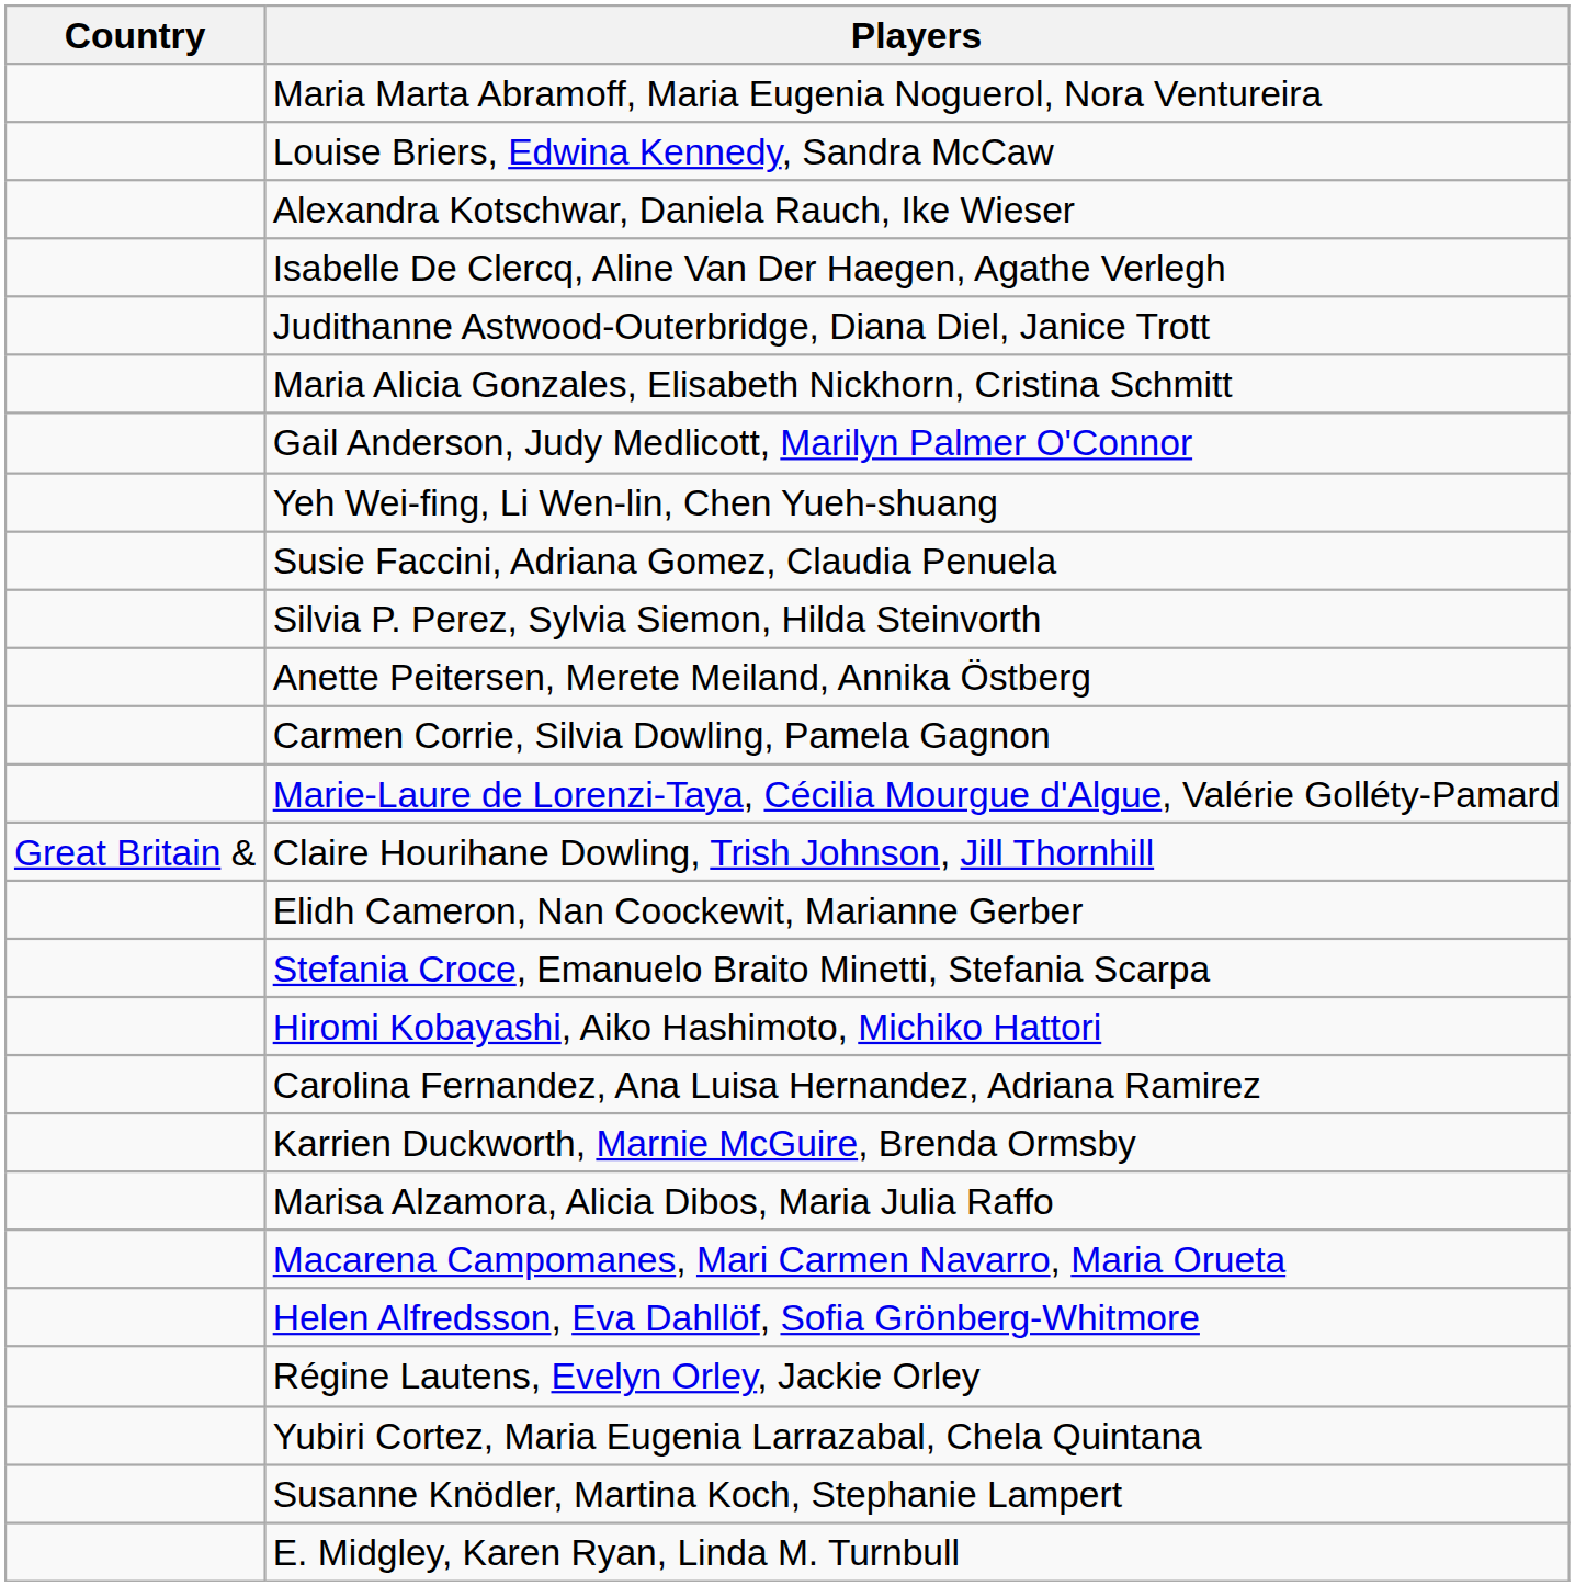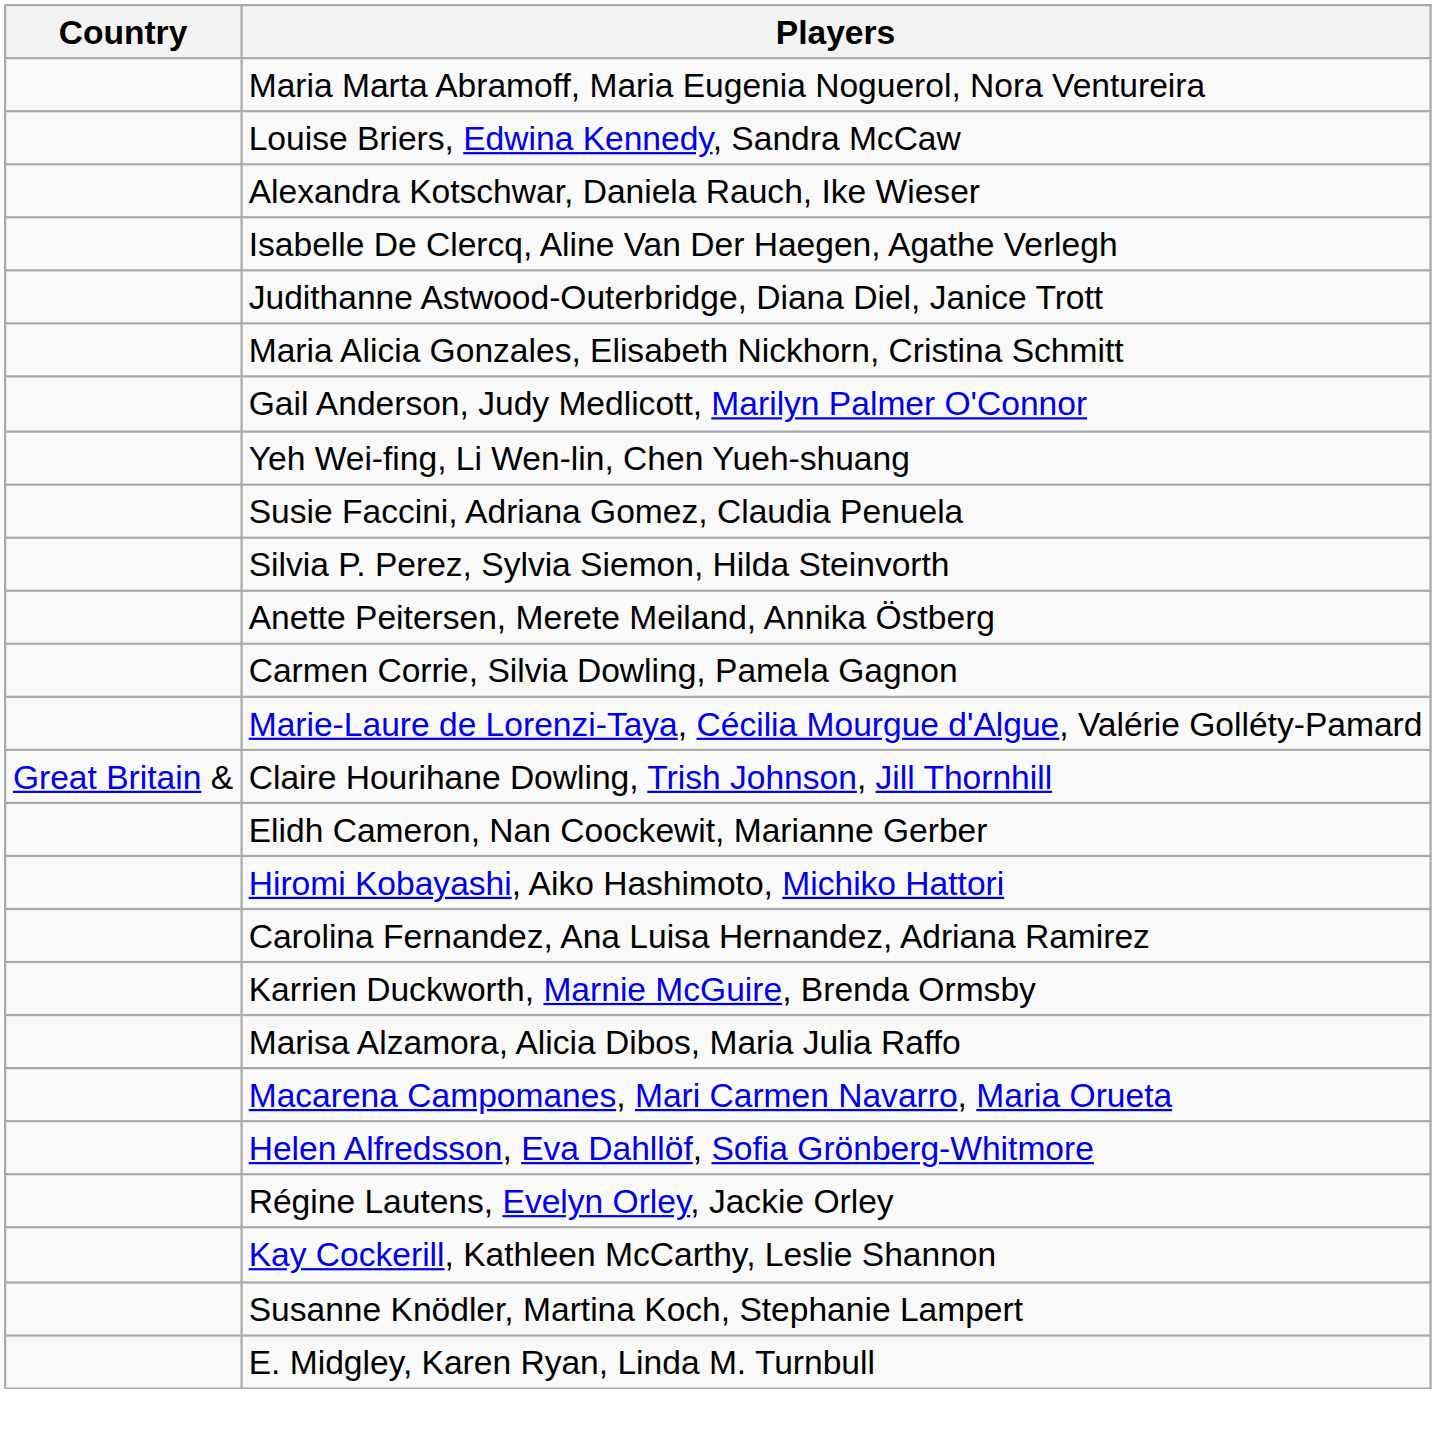- row: Stefania Croce, Emanuelo Braito Minetti, Stefania Scarpa
+ row: Kay Cockerill, Kathleen McCarthy, Leslie Shannon
- row: Yubiri Cortez, Maria Eugenia Larrazabal, Chela Quintana
